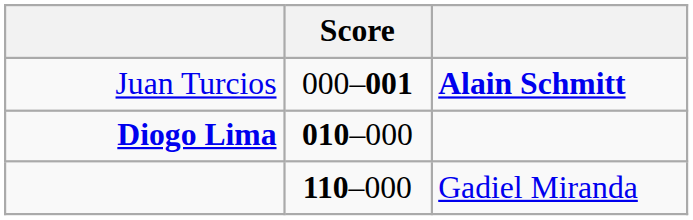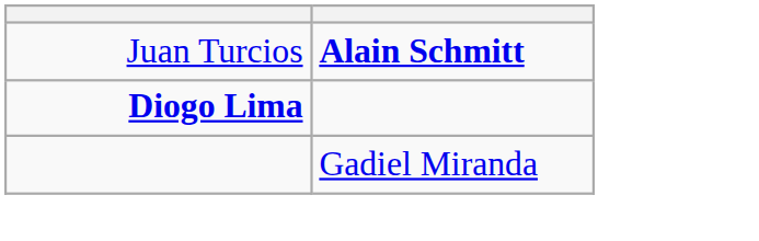- column: Score | 000–001 | 010–000 | 110–000
